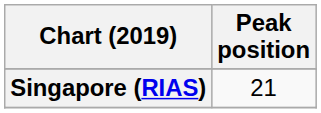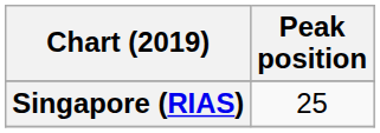Singapore (RIAS) | Peak position: 21 -> 25
